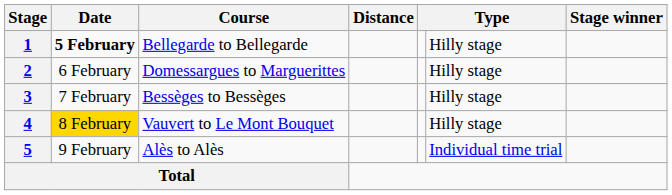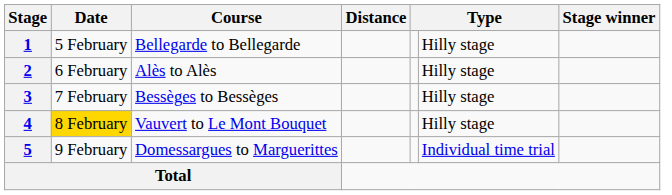1 | Date: bold -> normal
2 | Course: Domessargues to Marguerittes -> Alès to Alès
5 | Course: Alès to Alès -> Domessargues to Marguerittes
